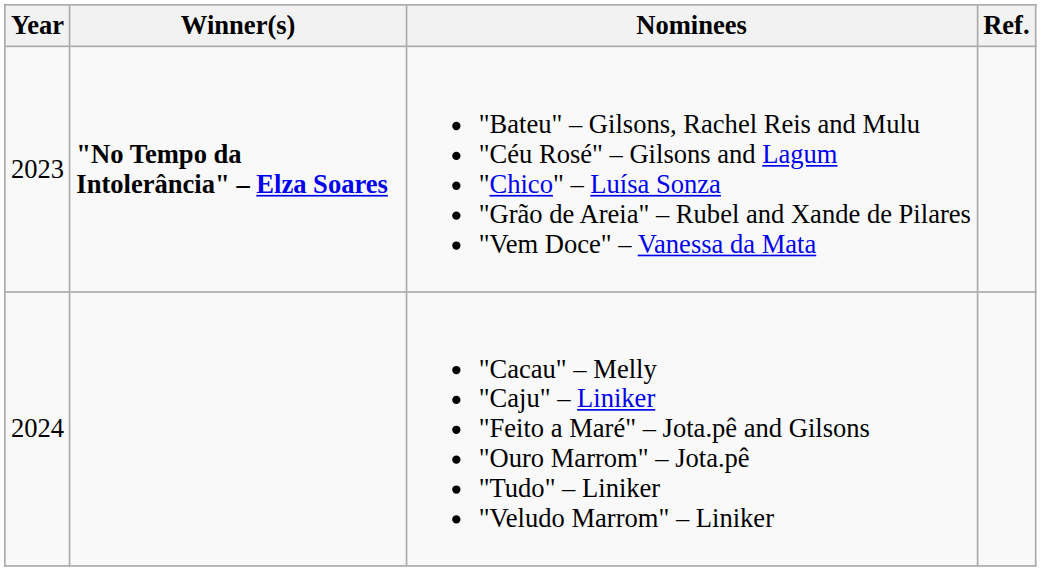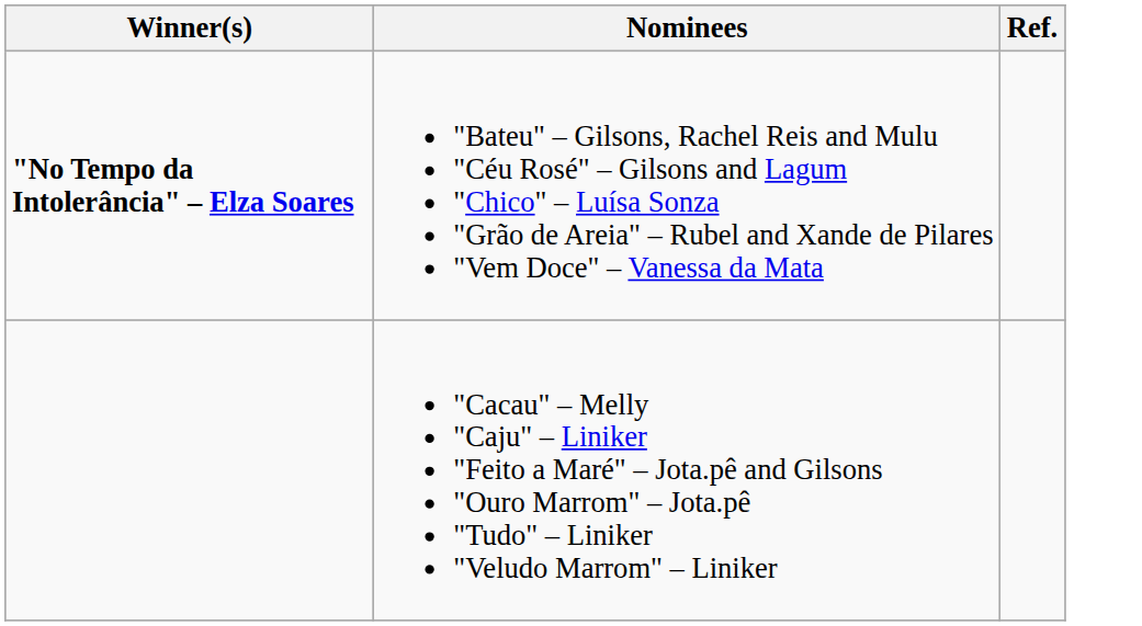- column: Year | 2023 | 2024
